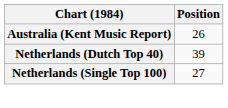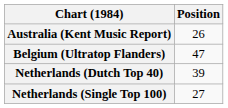+ row: Belgium (Ultratop Flanders) | 47
